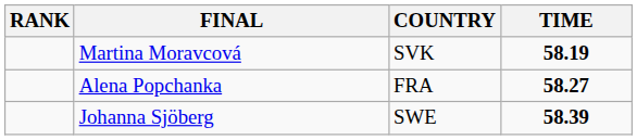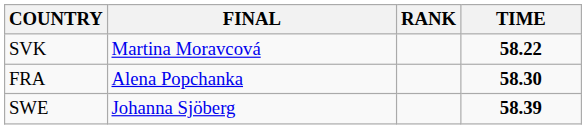columns swapped: RANK <-> COUNTRY
Martina Moravcová | TIME: 58.19 -> 58.22
Alena Popchanka | TIME: 58.27 -> 58.30
